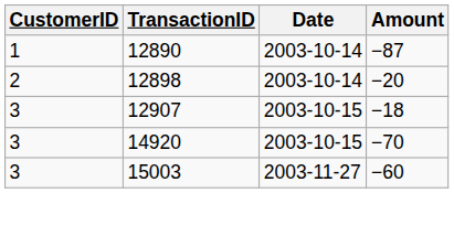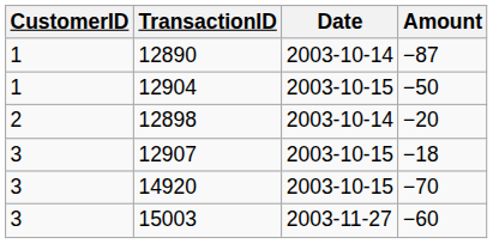+ row: 1 | 12904 | 2003-10-15 | −50
